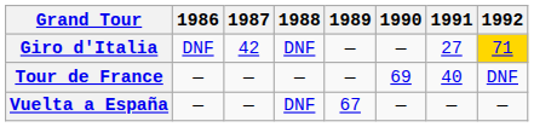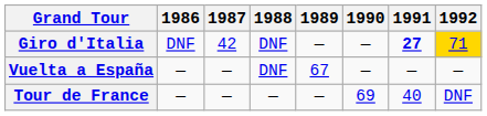Giro d'Italia | 1991: normal -> bold
rows swapped: Tour de France <-> Vuelta a España
